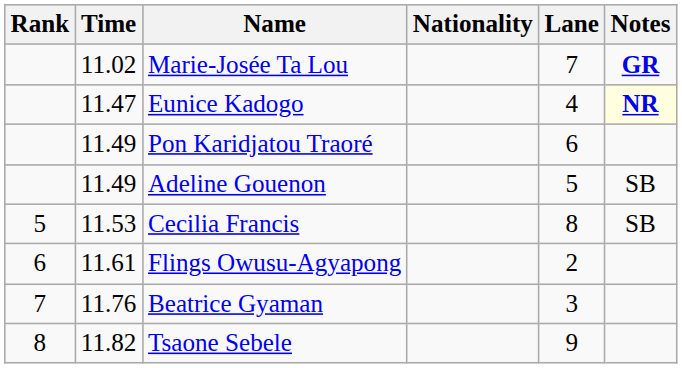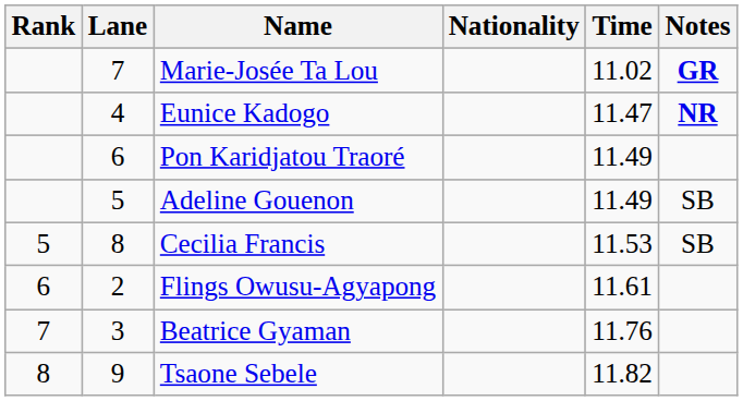columns swapped: Lane <-> Time
Eunice Kadogo | Notes: lightyellow background -> no background
